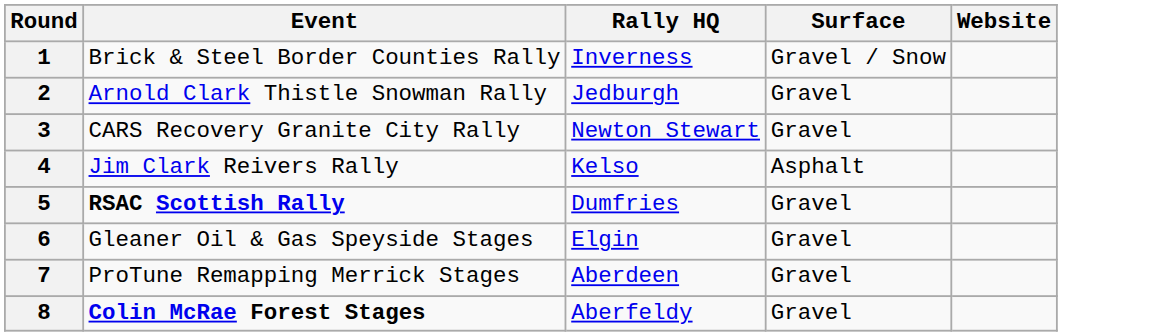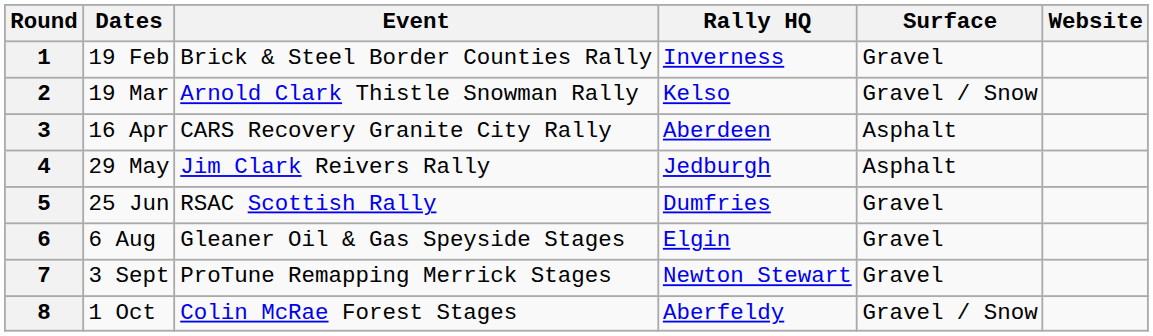+ column: Dates | 19 Feb | 19 Mar | 16 Apr | 29 May | 25 Jun | 6 Aug | 3 Sept | 1 Oct
1 | Surface: Gravel / Snow -> Gravel
2 | Rally HQ: Jedburgh -> Kelso
2 | Surface: Gravel -> Gravel / Snow
3 | Rally HQ: Newton Stewart -> Aberdeen
3 | Surface: Gravel -> Asphalt
4 | Rally HQ: Kelso -> Jedburgh
5 | Event: bold -> normal
7 | Rally HQ: Aberdeen -> Newton Stewart
8 | Event: bold -> normal
8 | Surface: Gravel -> Gravel / Snow
